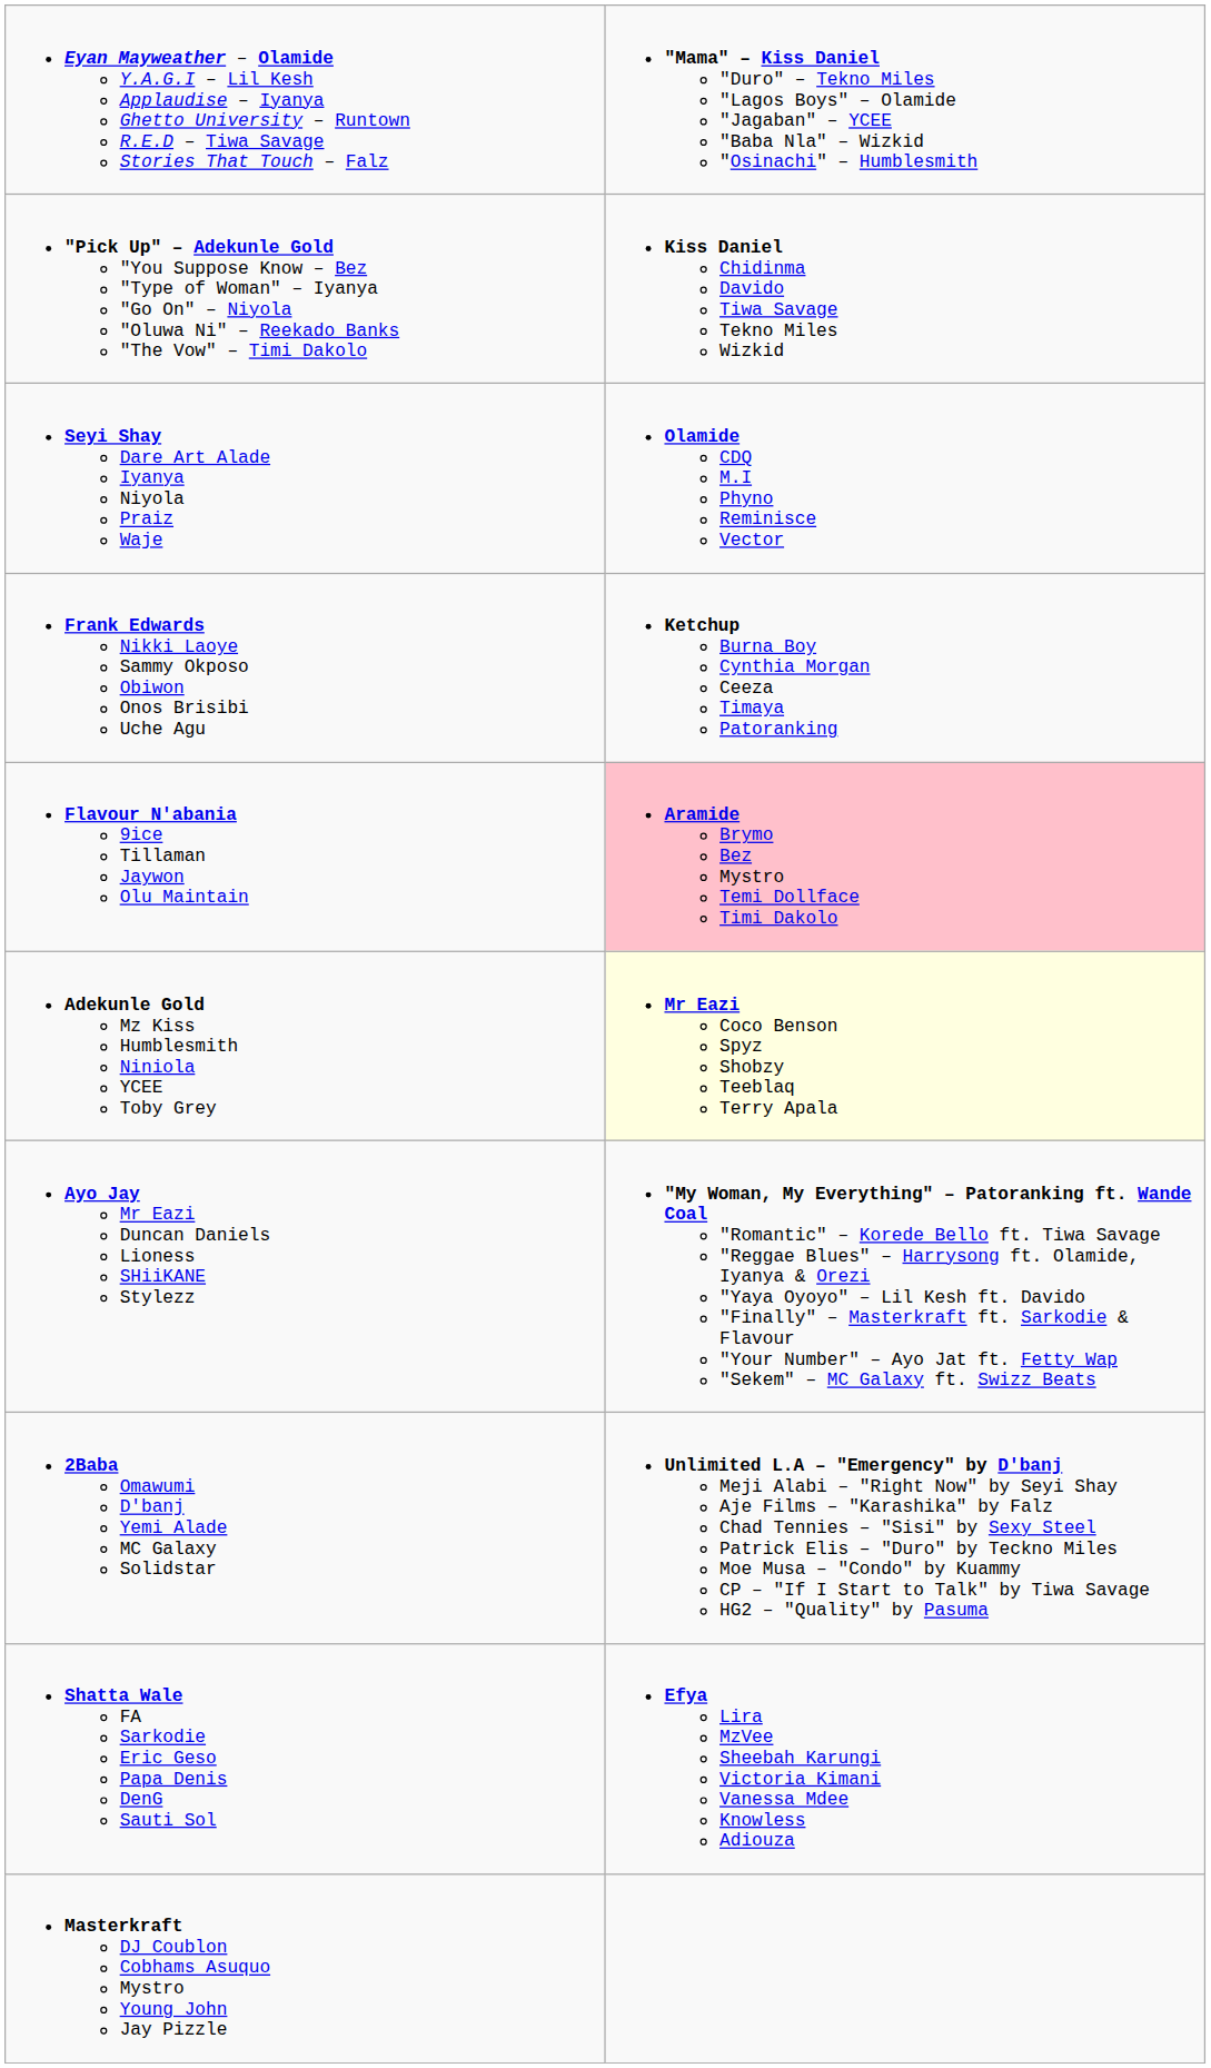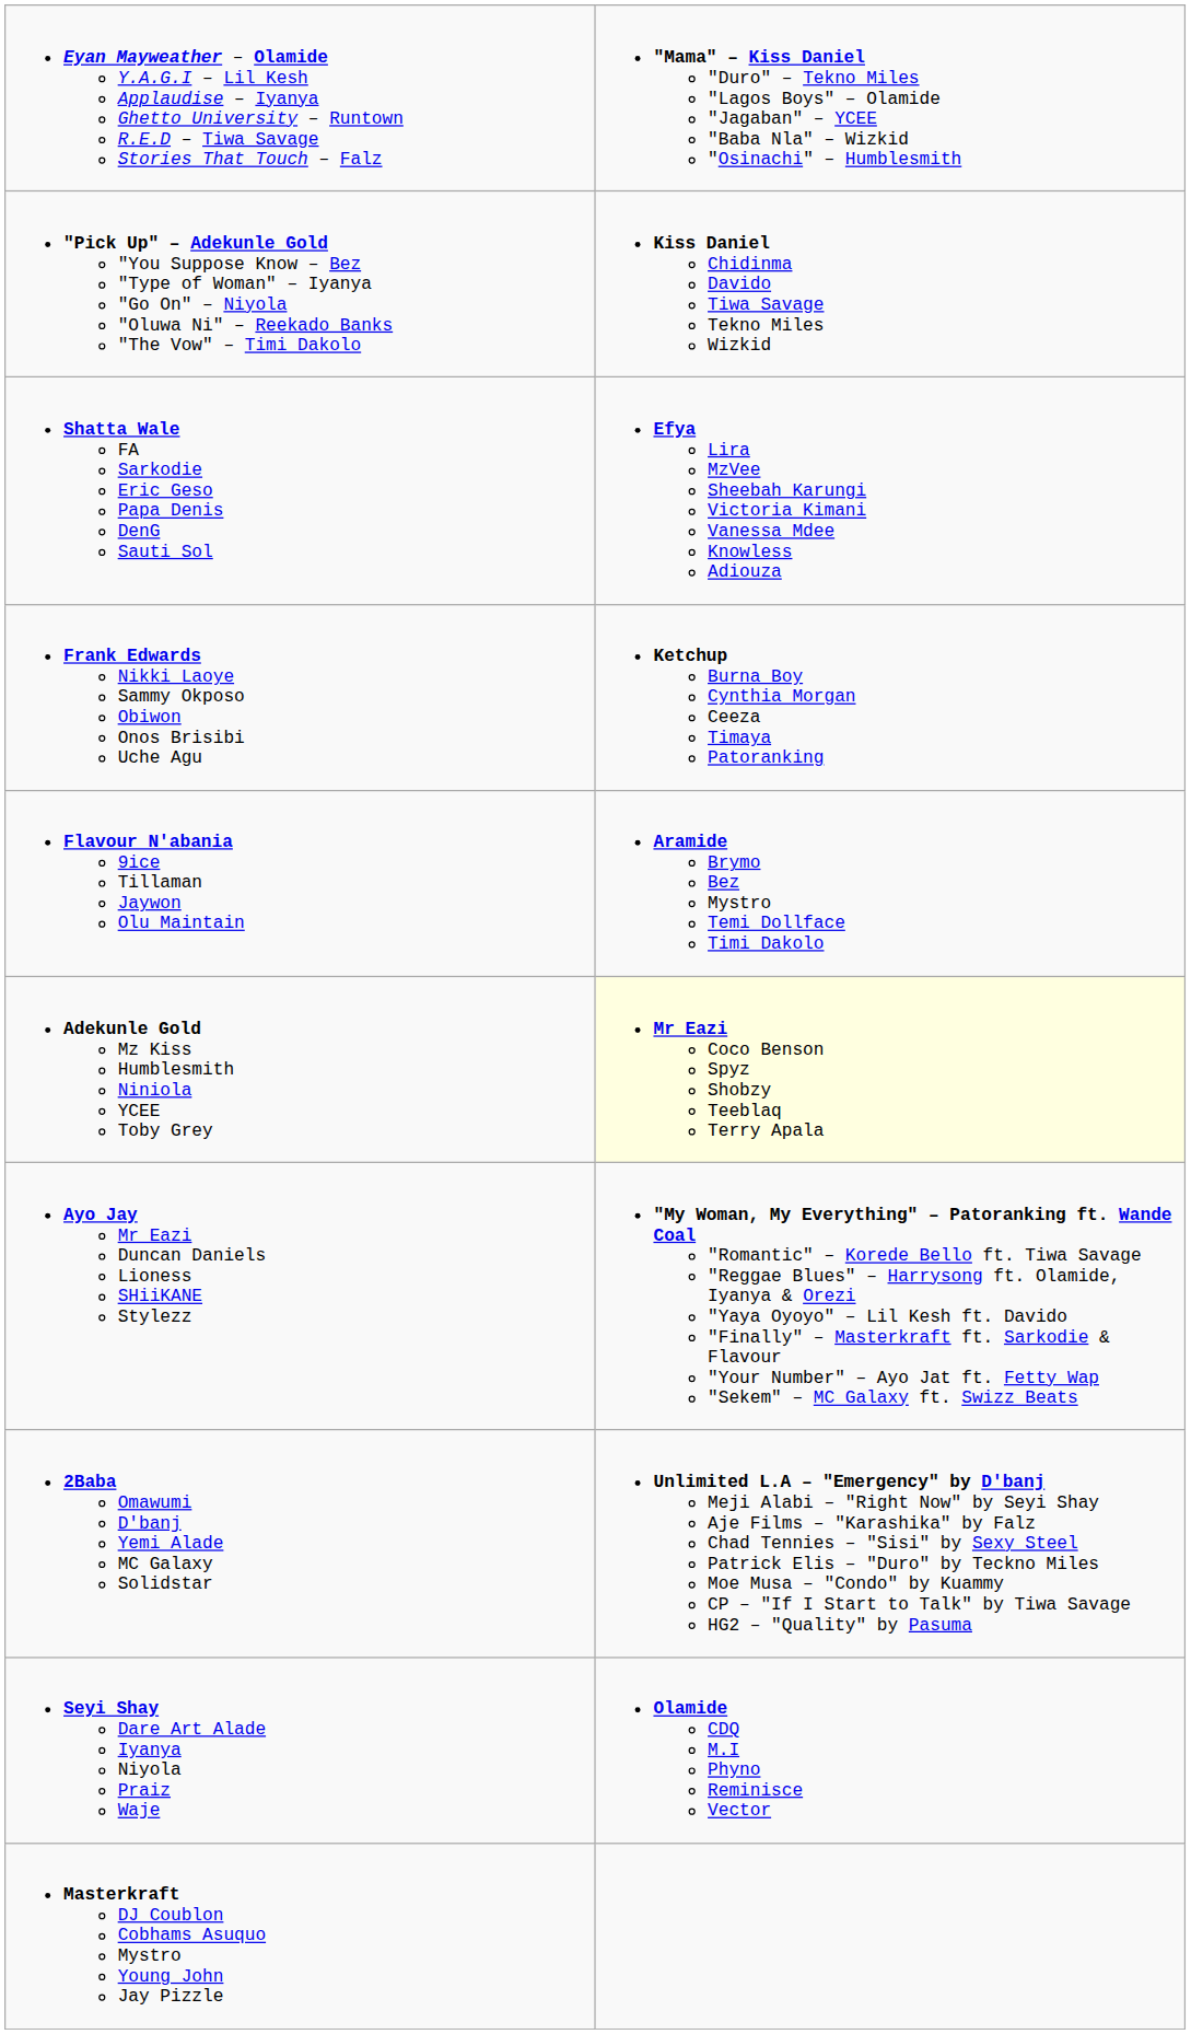rows swapped: Seyi Shay Dare Art Alade Iyanya Niyola Praiz Waje <-> Shatta Wale FA Sarkodie Eric Geso Papa Denis DenG Sauti Sol
Flavour N'abania 9ice Tillaman Jaywon Olu Maintain | column 2: pink background -> no background
